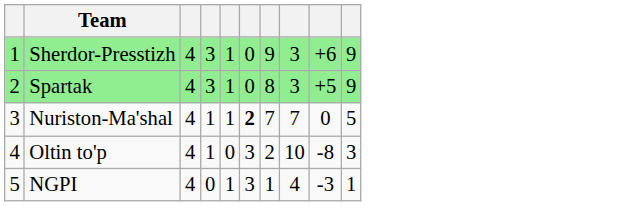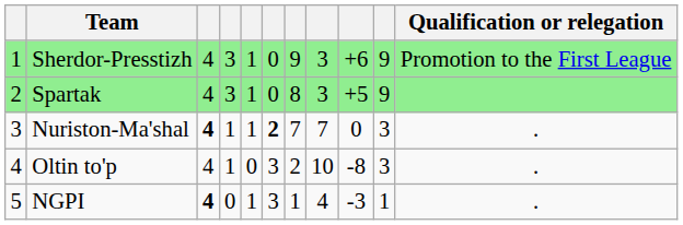+ column: Qualification or relegation | Promotion to the First League | . | . | .
Nuriston-Ma'shal | column 3: normal -> bold
Nuriston-Ma'shal | column 10: 5 -> 3
NGPI | column 3: normal -> bold
